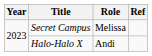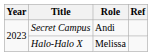Secret Campus | Role: Melissa -> Andi
Halo-Halo X | Role: Andi -> Melissa
